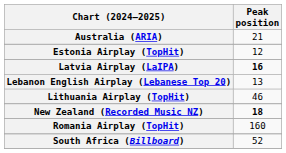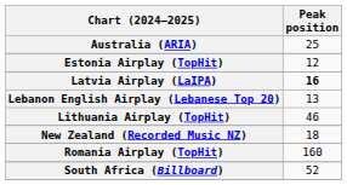Australia (ARIA) | Peak position: 21 -> 25
New Zealand (Recorded Music NZ) | Peak position: bold -> normal
